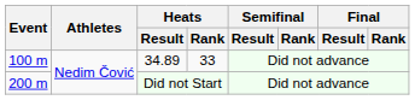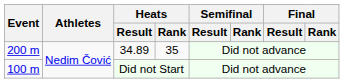34.89 | Event: 100 m -> 200 m
34.89 | Heats / Rank: 33 -> 35
Did not Start | Event: 200 m -> 100 m
